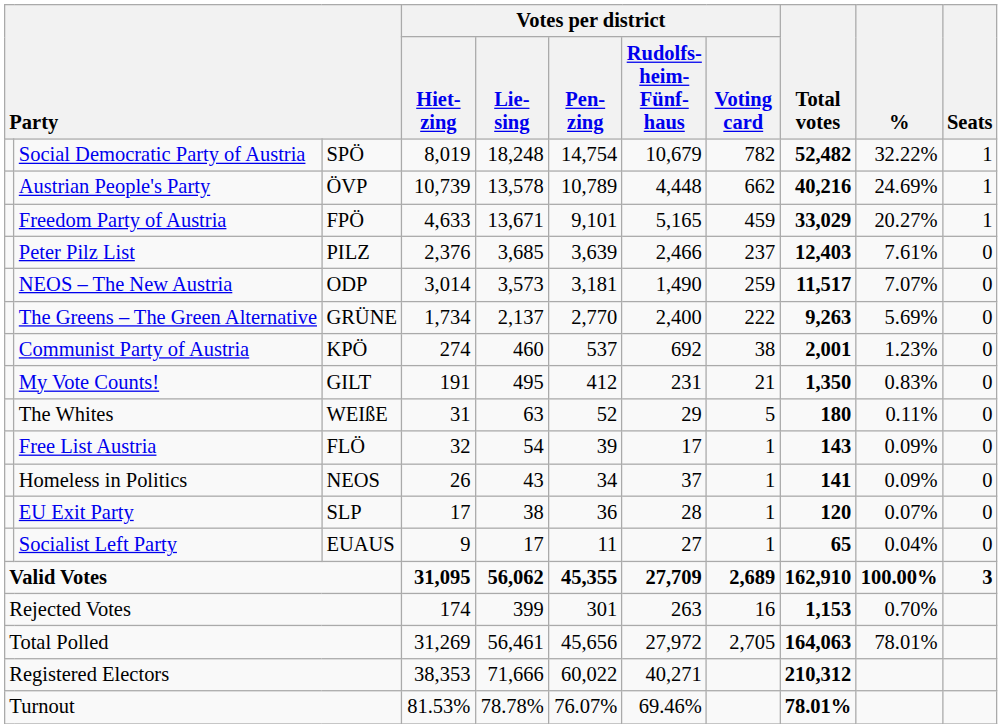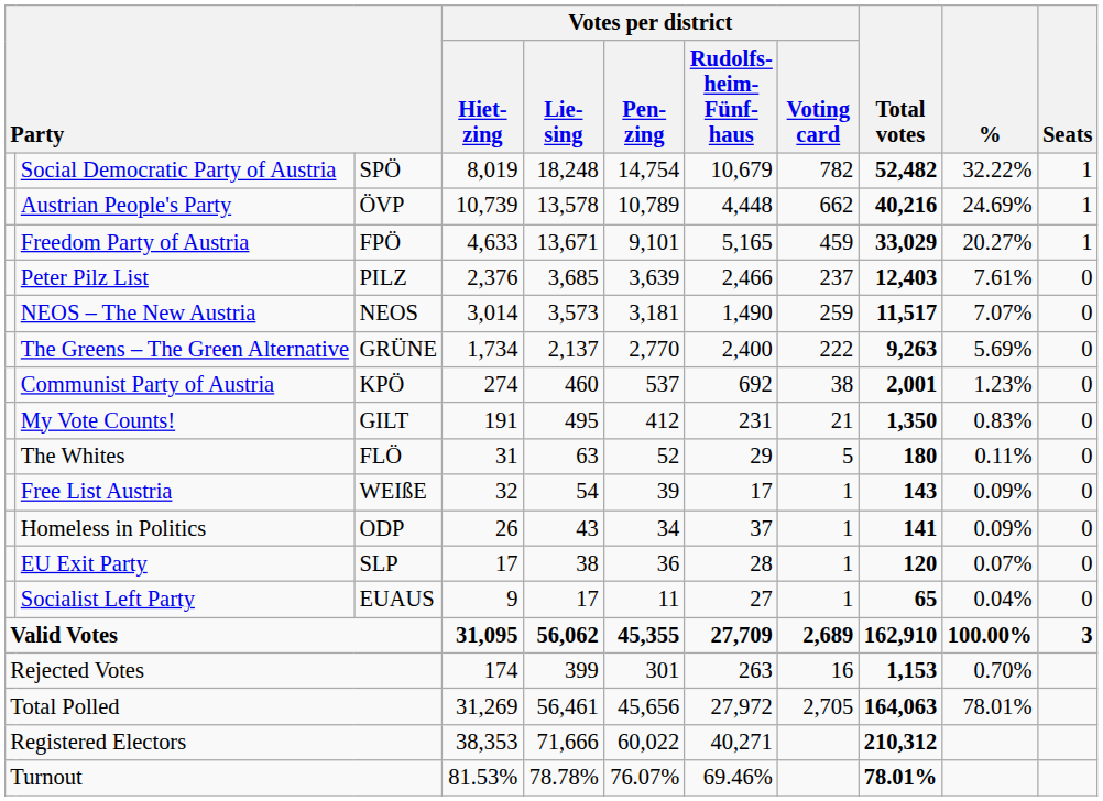NEOS – The New Austria | column 3: ODP -> NEOS
The Whites | column 3: WEIßE -> FLÖ
Free List Austria | column 3: FLÖ -> WEIßE
Homeless in Politics | column 3: NEOS -> ODP
